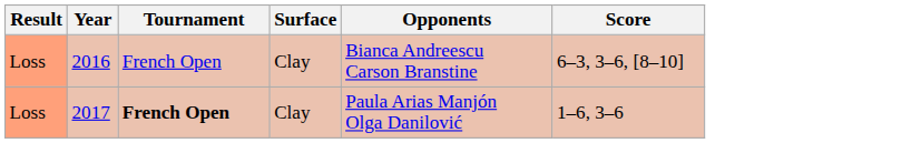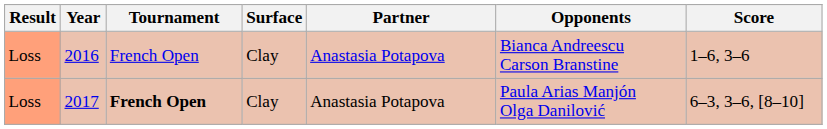+ column: Partner | Anastasia Potapova | Anastasia Potapova
2016 | Score: 6–3, 3–6, [8–10] -> 1–6, 3–6
2017 | Score: 1–6, 3–6 -> 6–3, 3–6, [8–10]
